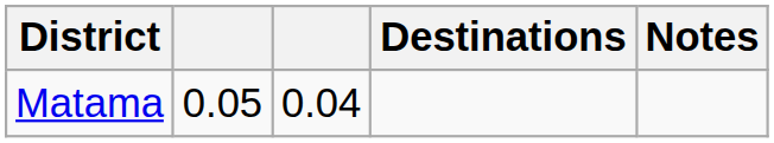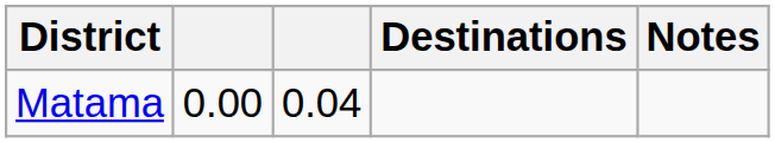Matama | column 2: 0.05 -> 0.00
